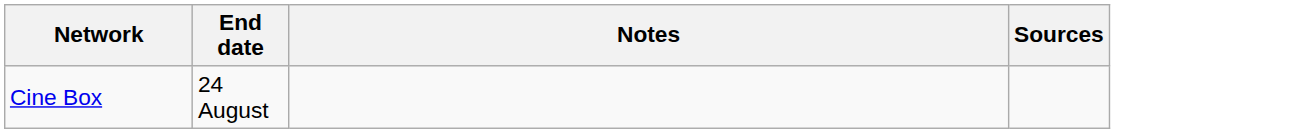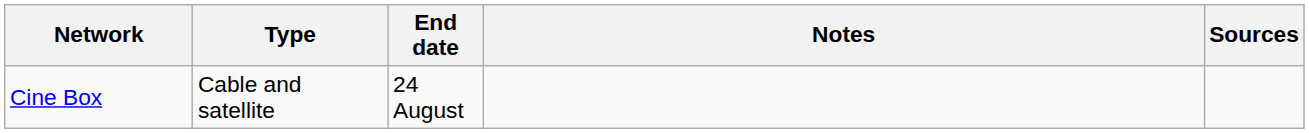+ column: Type | Cable and satellite
